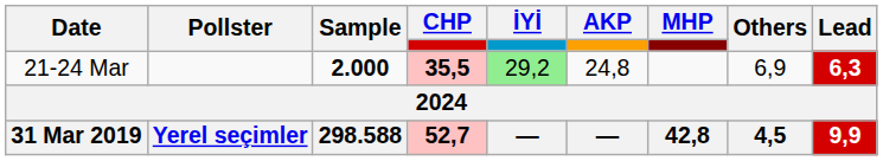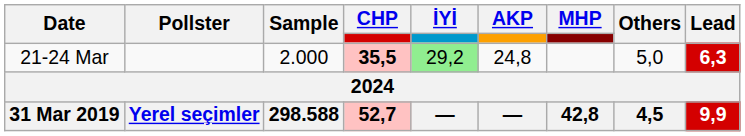21-24 Mar | Sample: bold -> normal
21-24 Mar | Others: 6,9 -> 5,0
